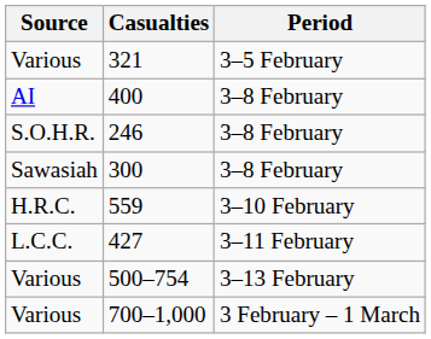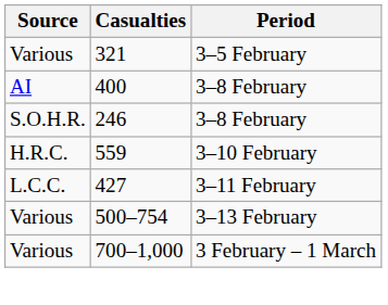- row: Sawasiah | 300 | 3–8 February
